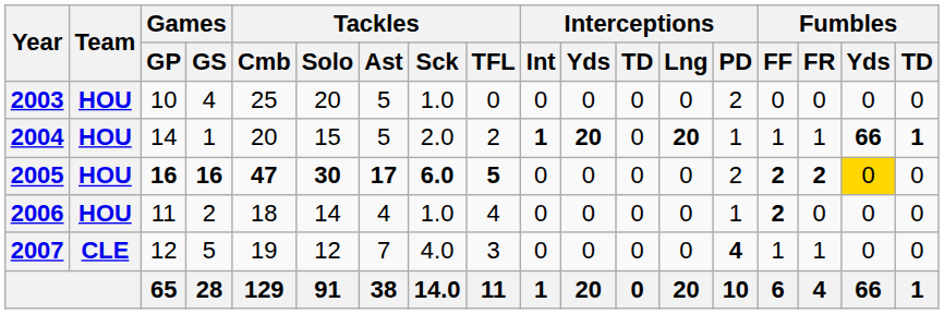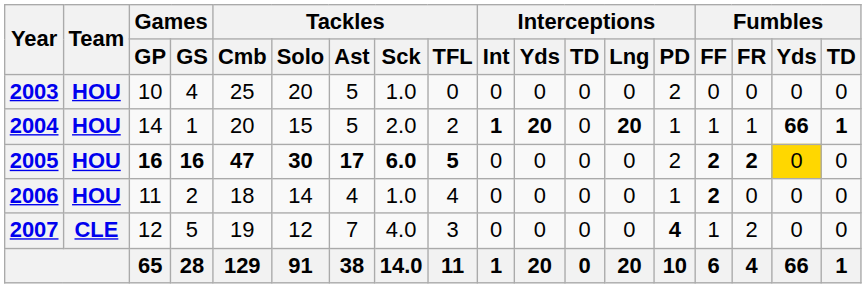2007 | Fumbles / FR: 1 -> 2
